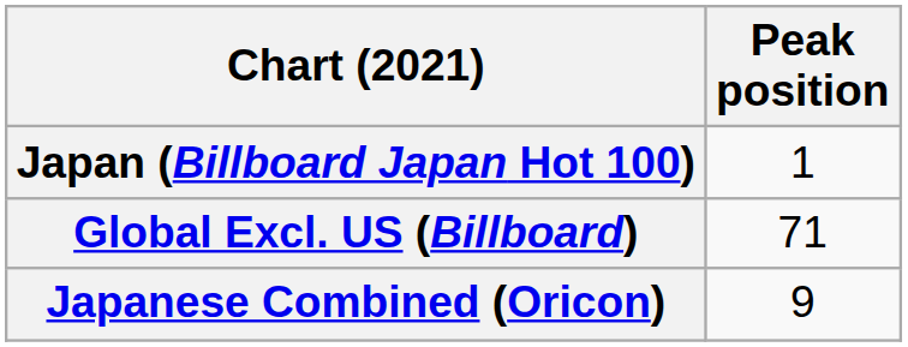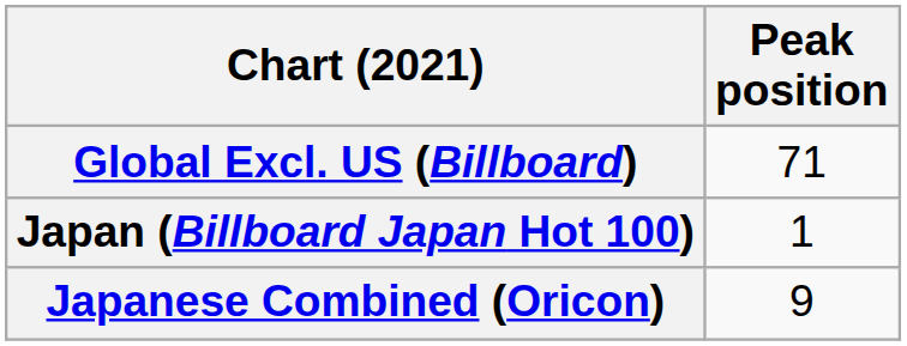rows swapped: Global Excl. US (Billboard) <-> Japan (Billboard Japan Hot 100)
